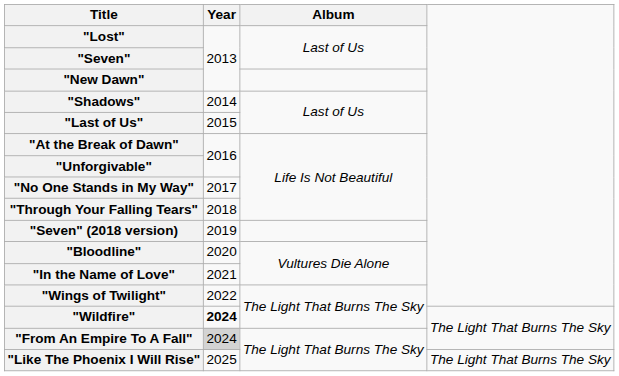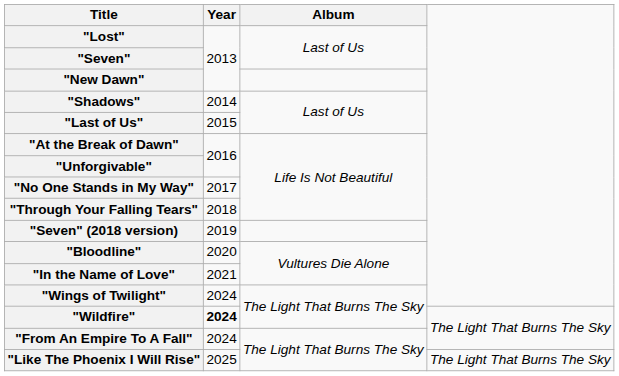"Wings of Twilight" | Year: 2022 -> 2024
"From An Empire To A Fall" | Year: lightgrey background -> no background
